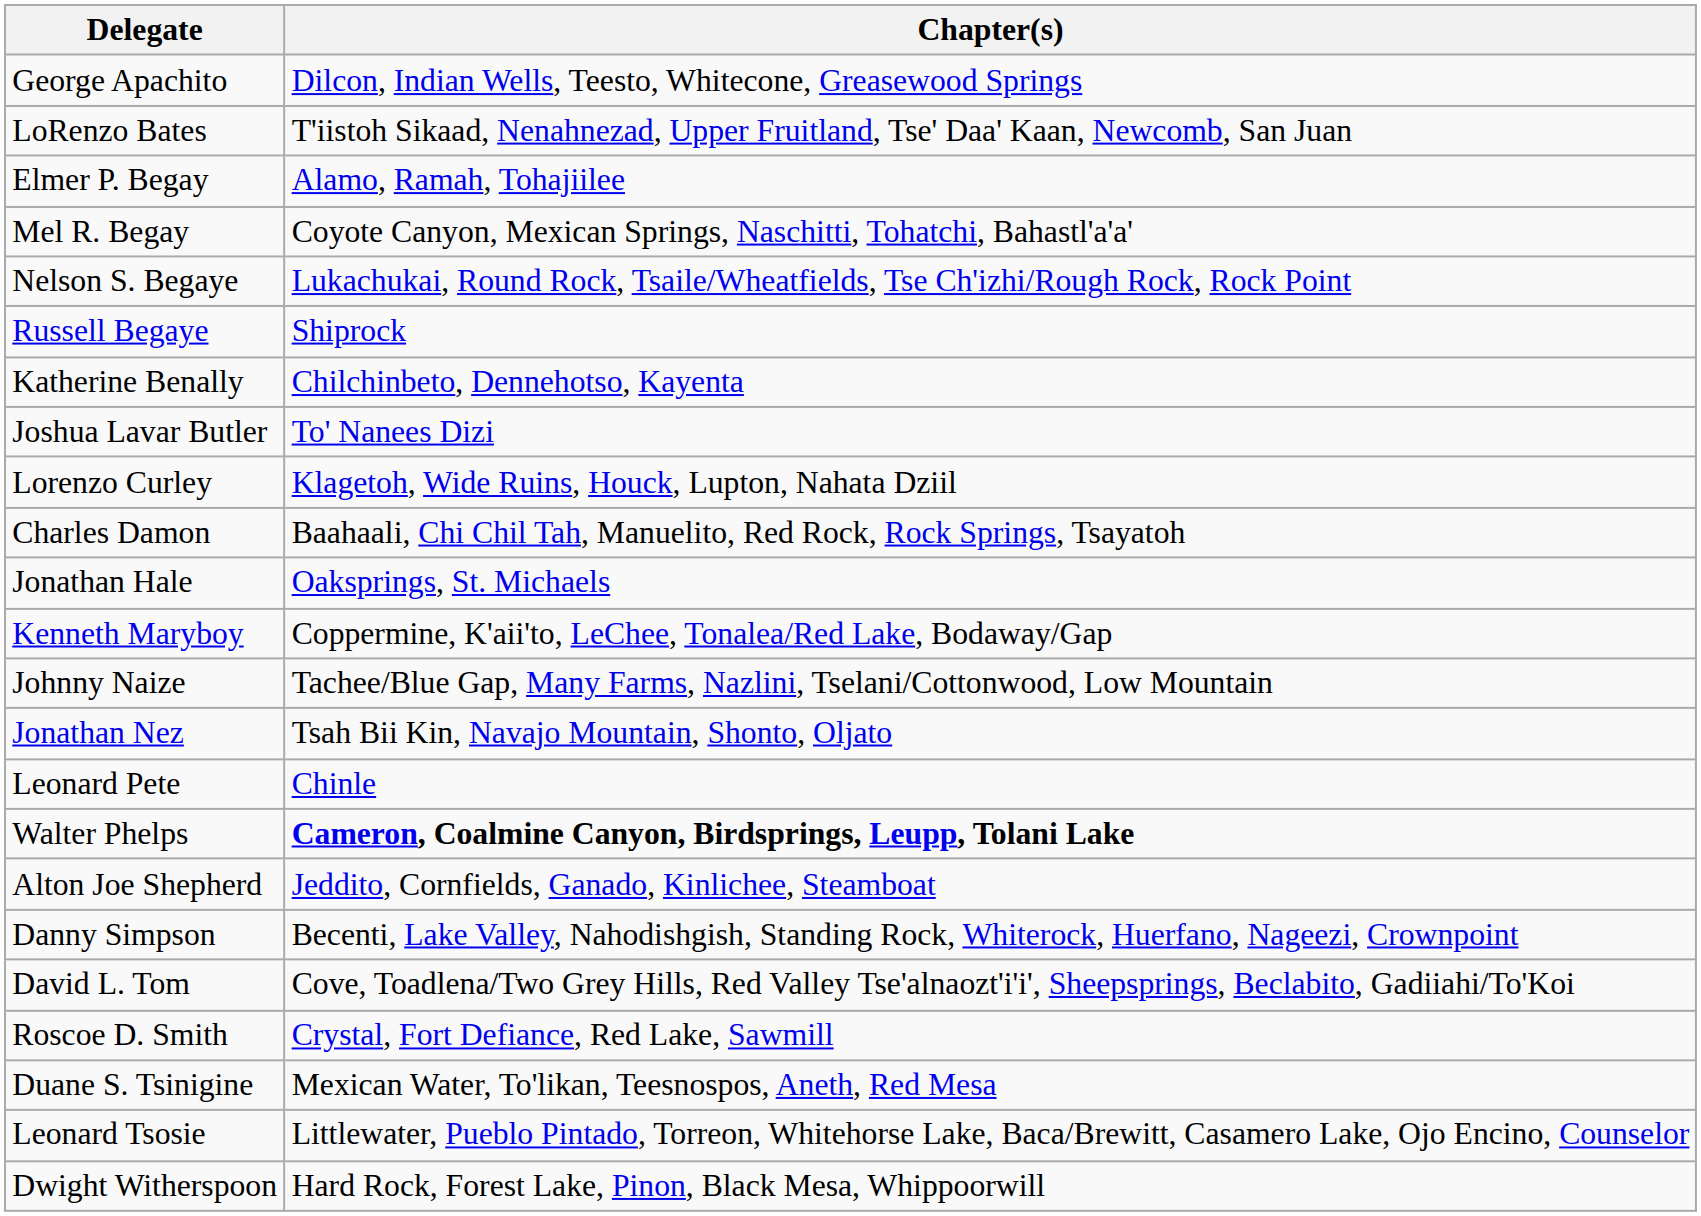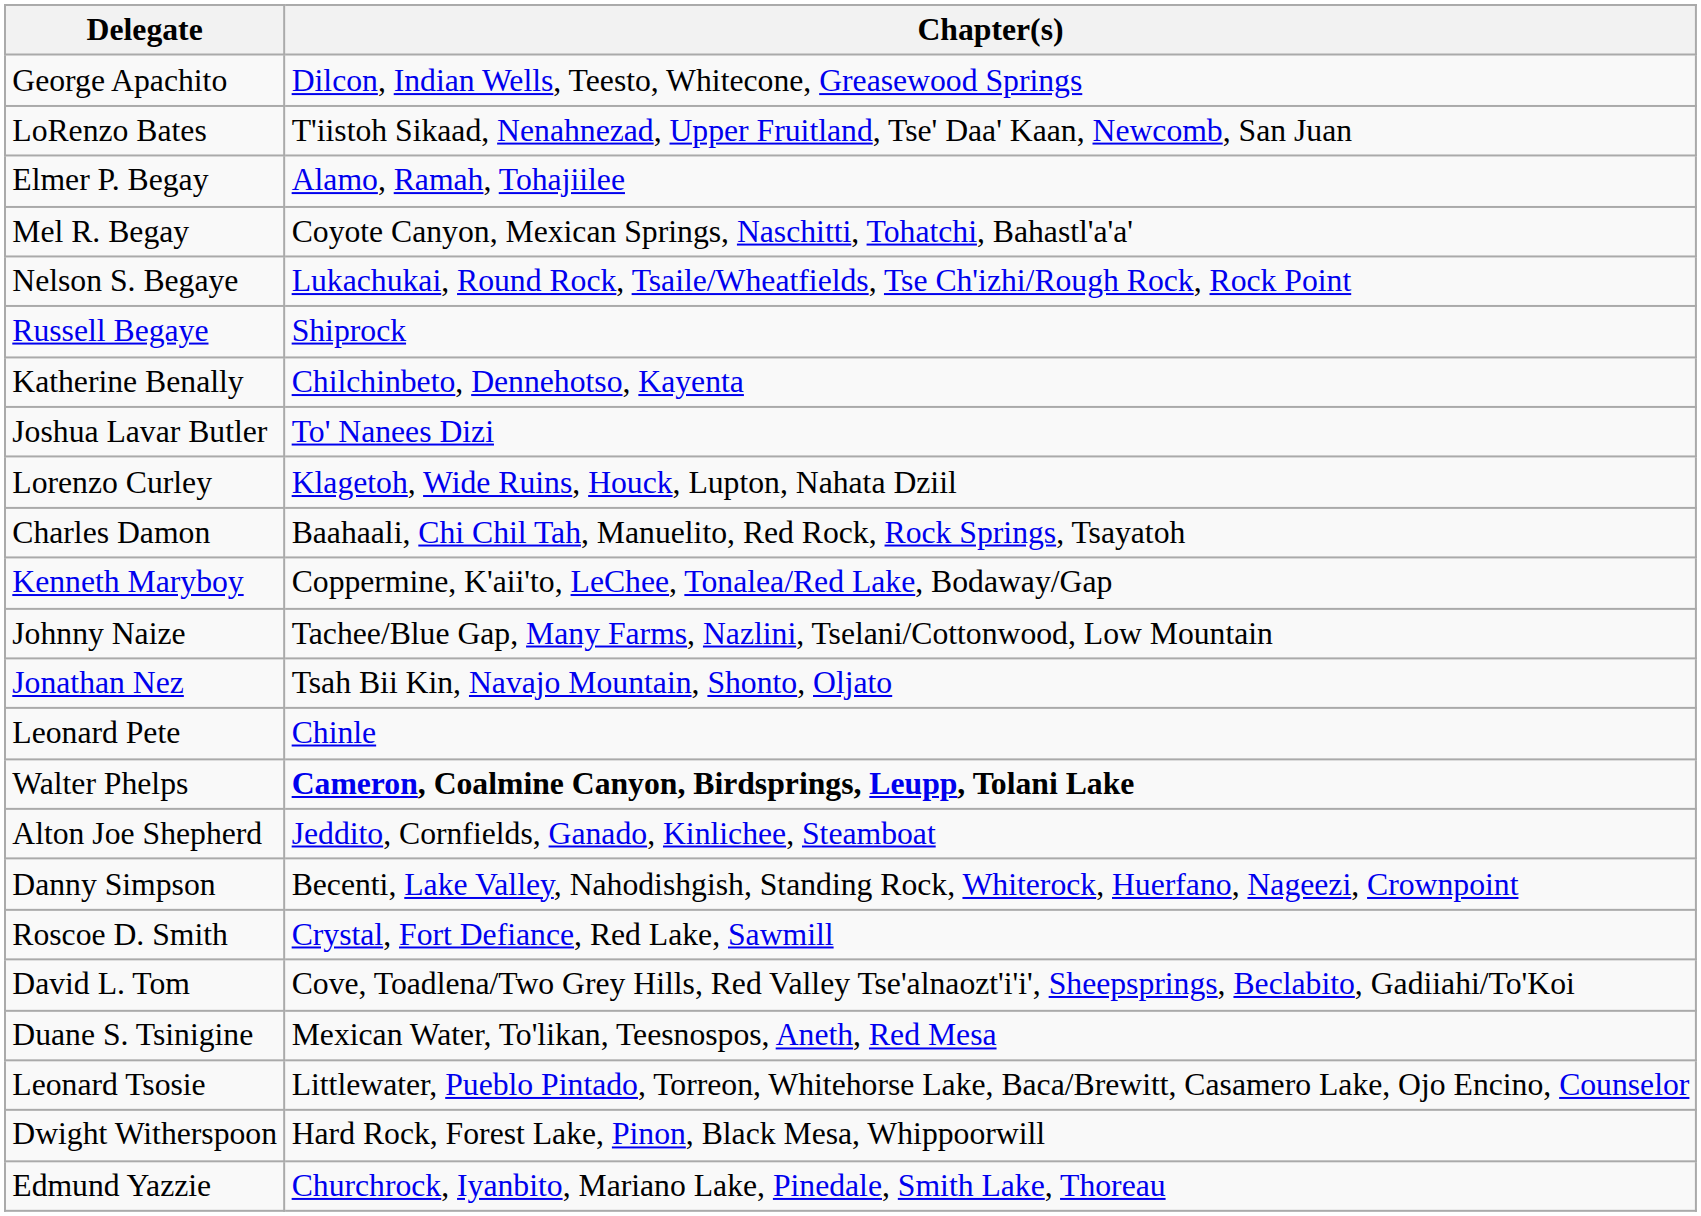- row: Jonathan Hale | Oaksprings, St. Michaels
rows swapped: Roscoe D. Smith <-> David L. Tom
+ row: Edmund Yazzie | Churchrock, Iyanbito, Mariano Lake, Pinedale, Smith Lake, Thoreau
